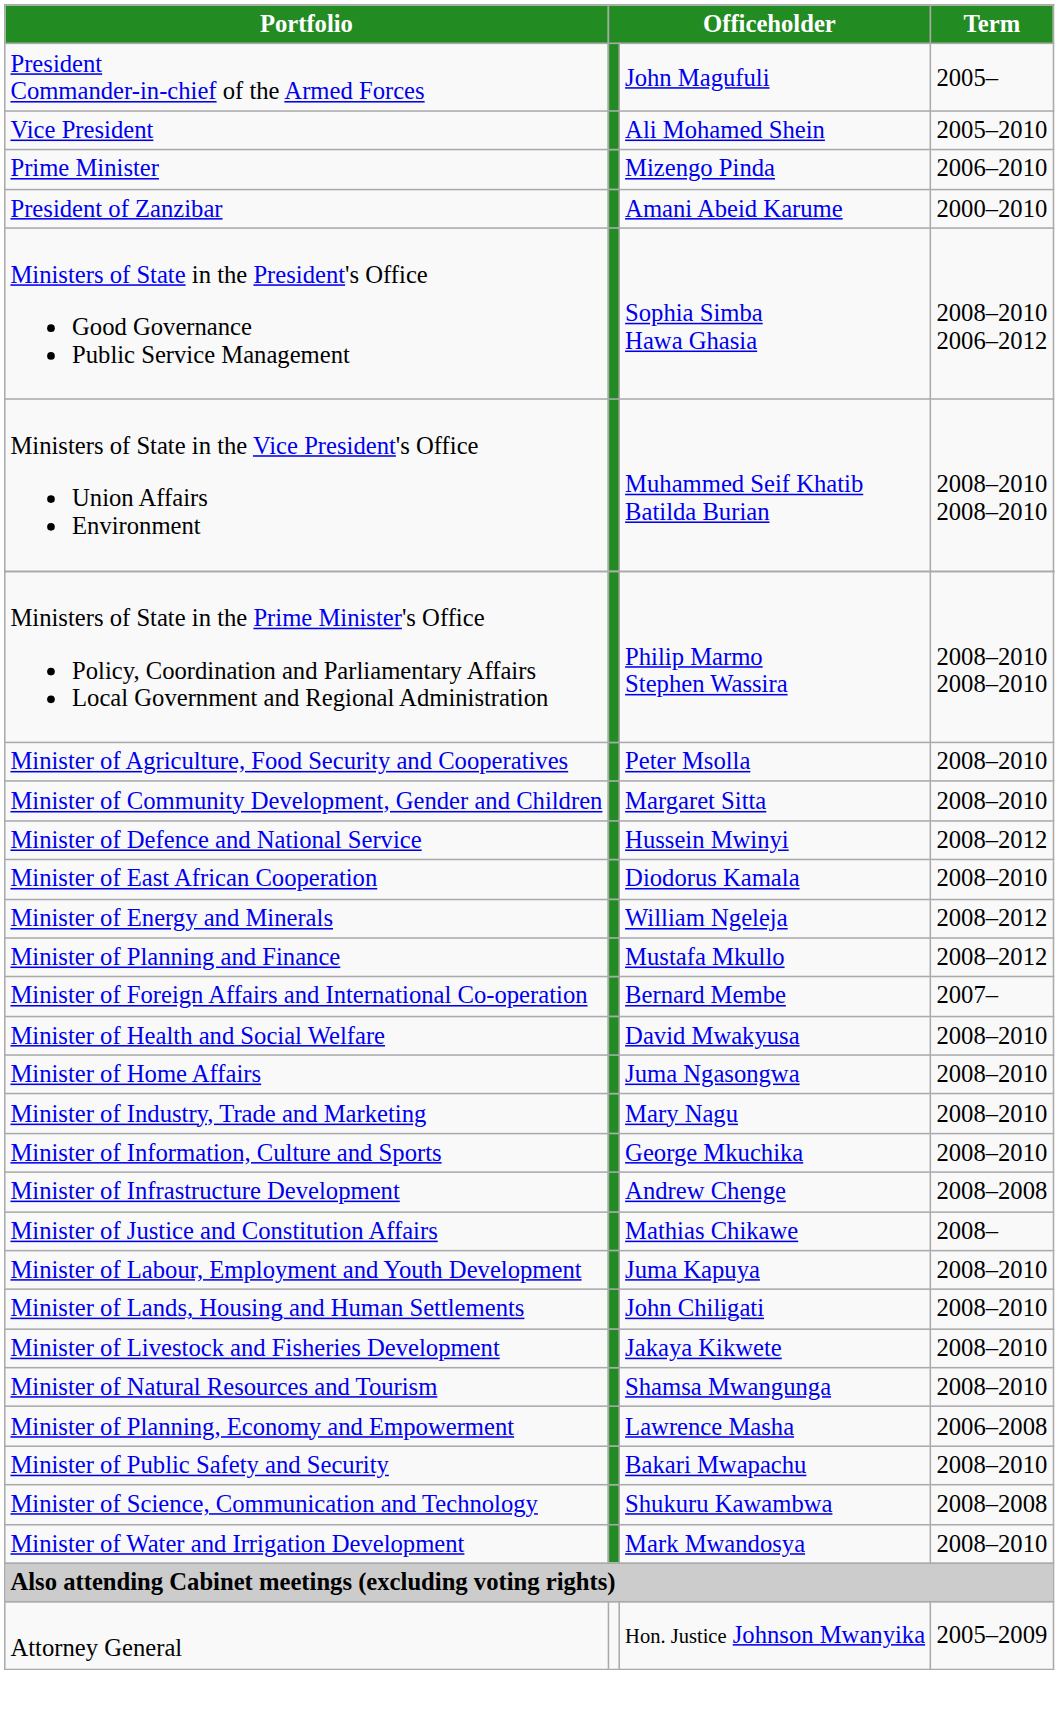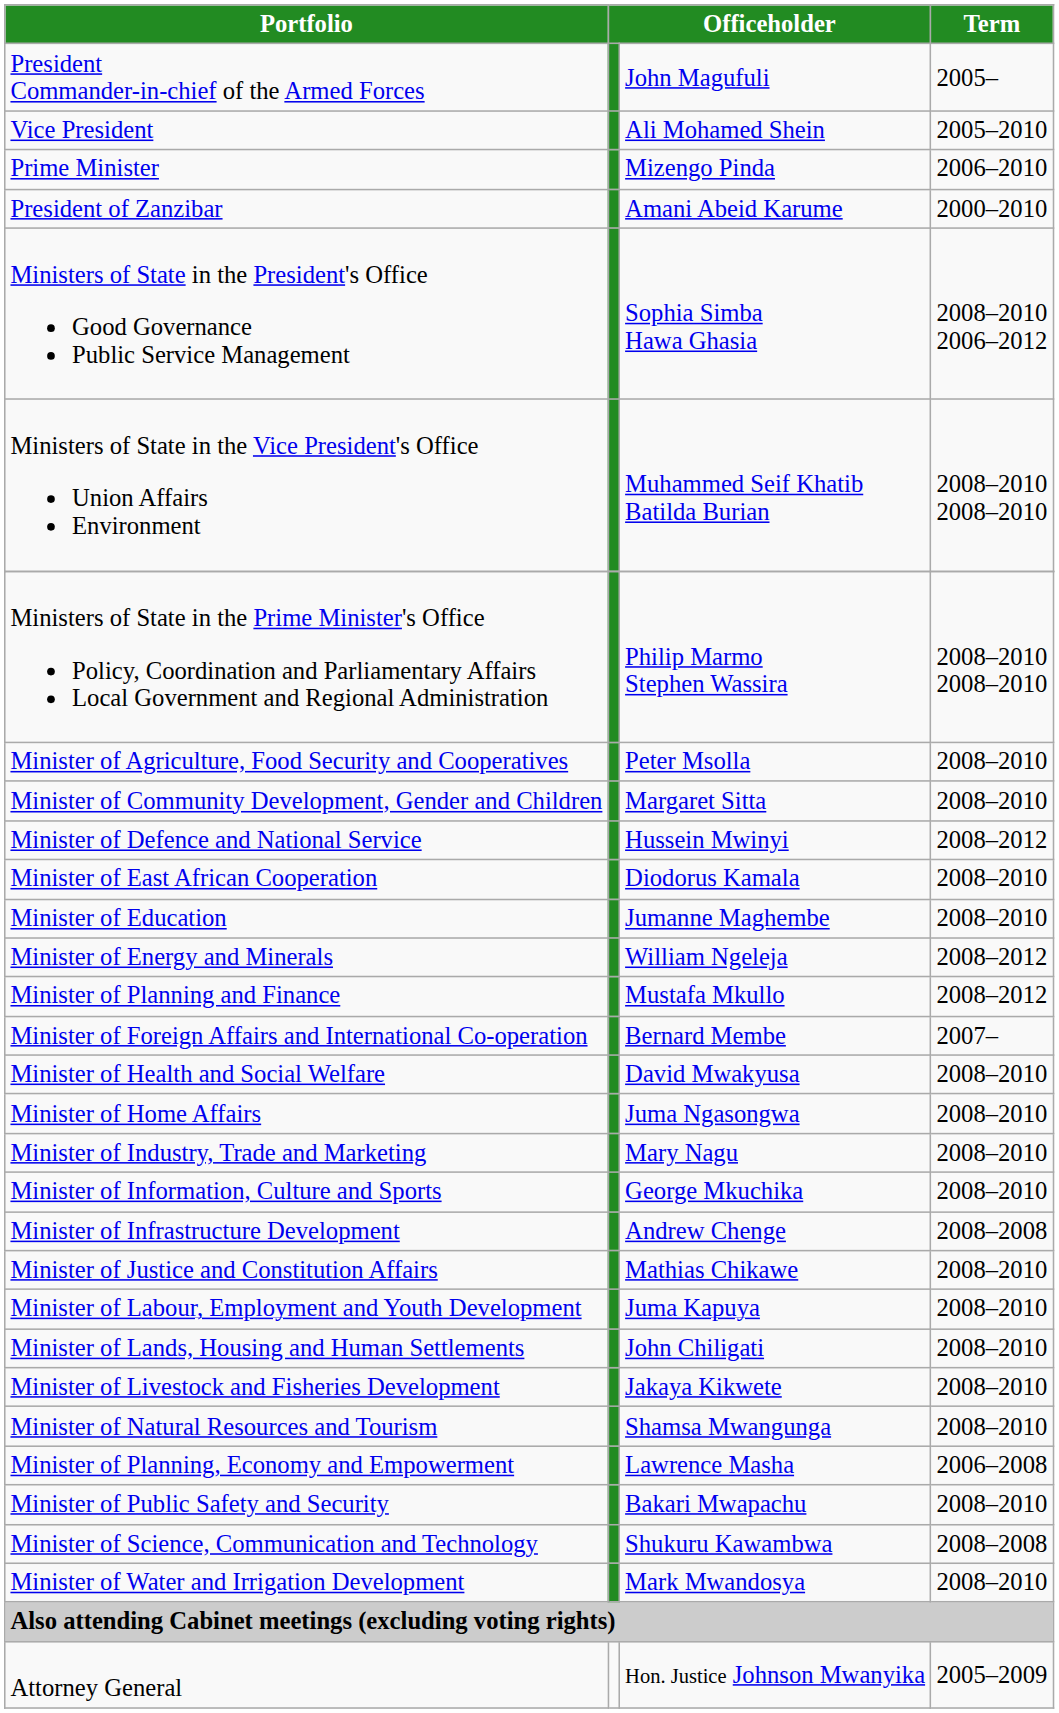+ row: Minister of Education | Jumanne Maghembe | 2008–2010
Minister of Justice and Constitution Affairs | Term: 2008– -> 2008–2010
